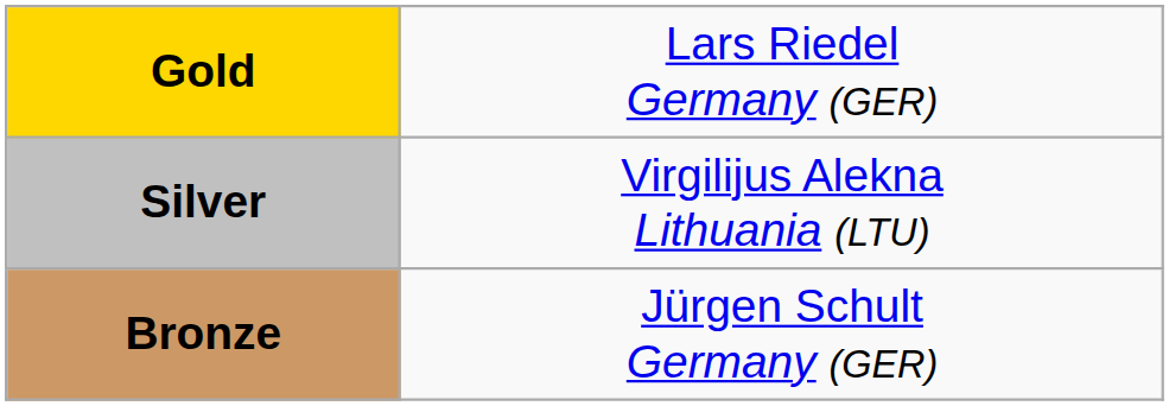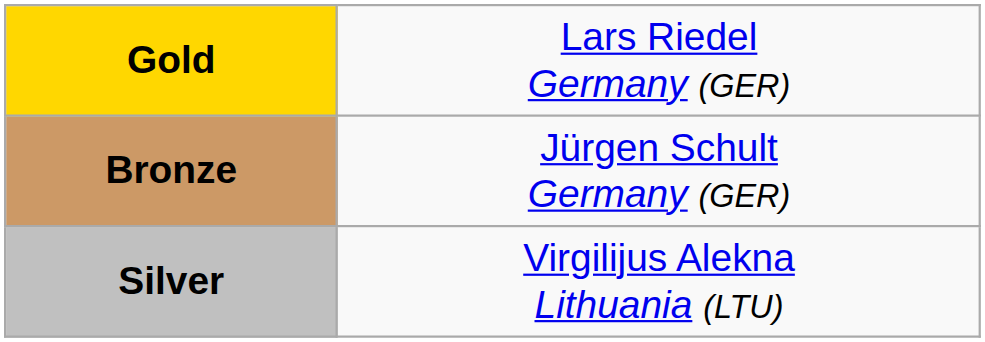rows swapped: Silver <-> Bronze
